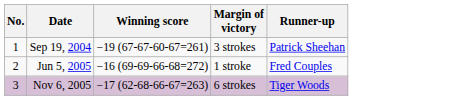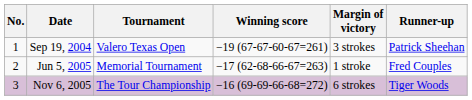+ column: Tournament | Valero Texas Open | Memorial Tournament | The Tour Championship
Jun 5, 2005 | Winning score: −16 (69-69-66-68=272) -> −17 (62-68-66-67=263)
Nov 6, 2005 | Winning score: −17 (62-68-66-67=263) -> −16 (69-69-66-68=272)
